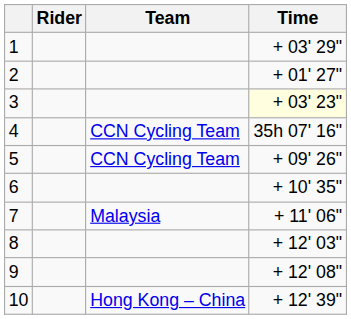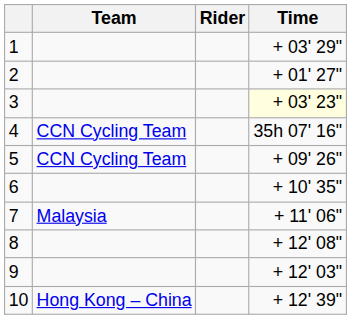columns swapped: Rider <-> Team
8 | Time: + 12' 03" -> + 12' 08"
9 | Time: + 12' 08" -> + 12' 03"
